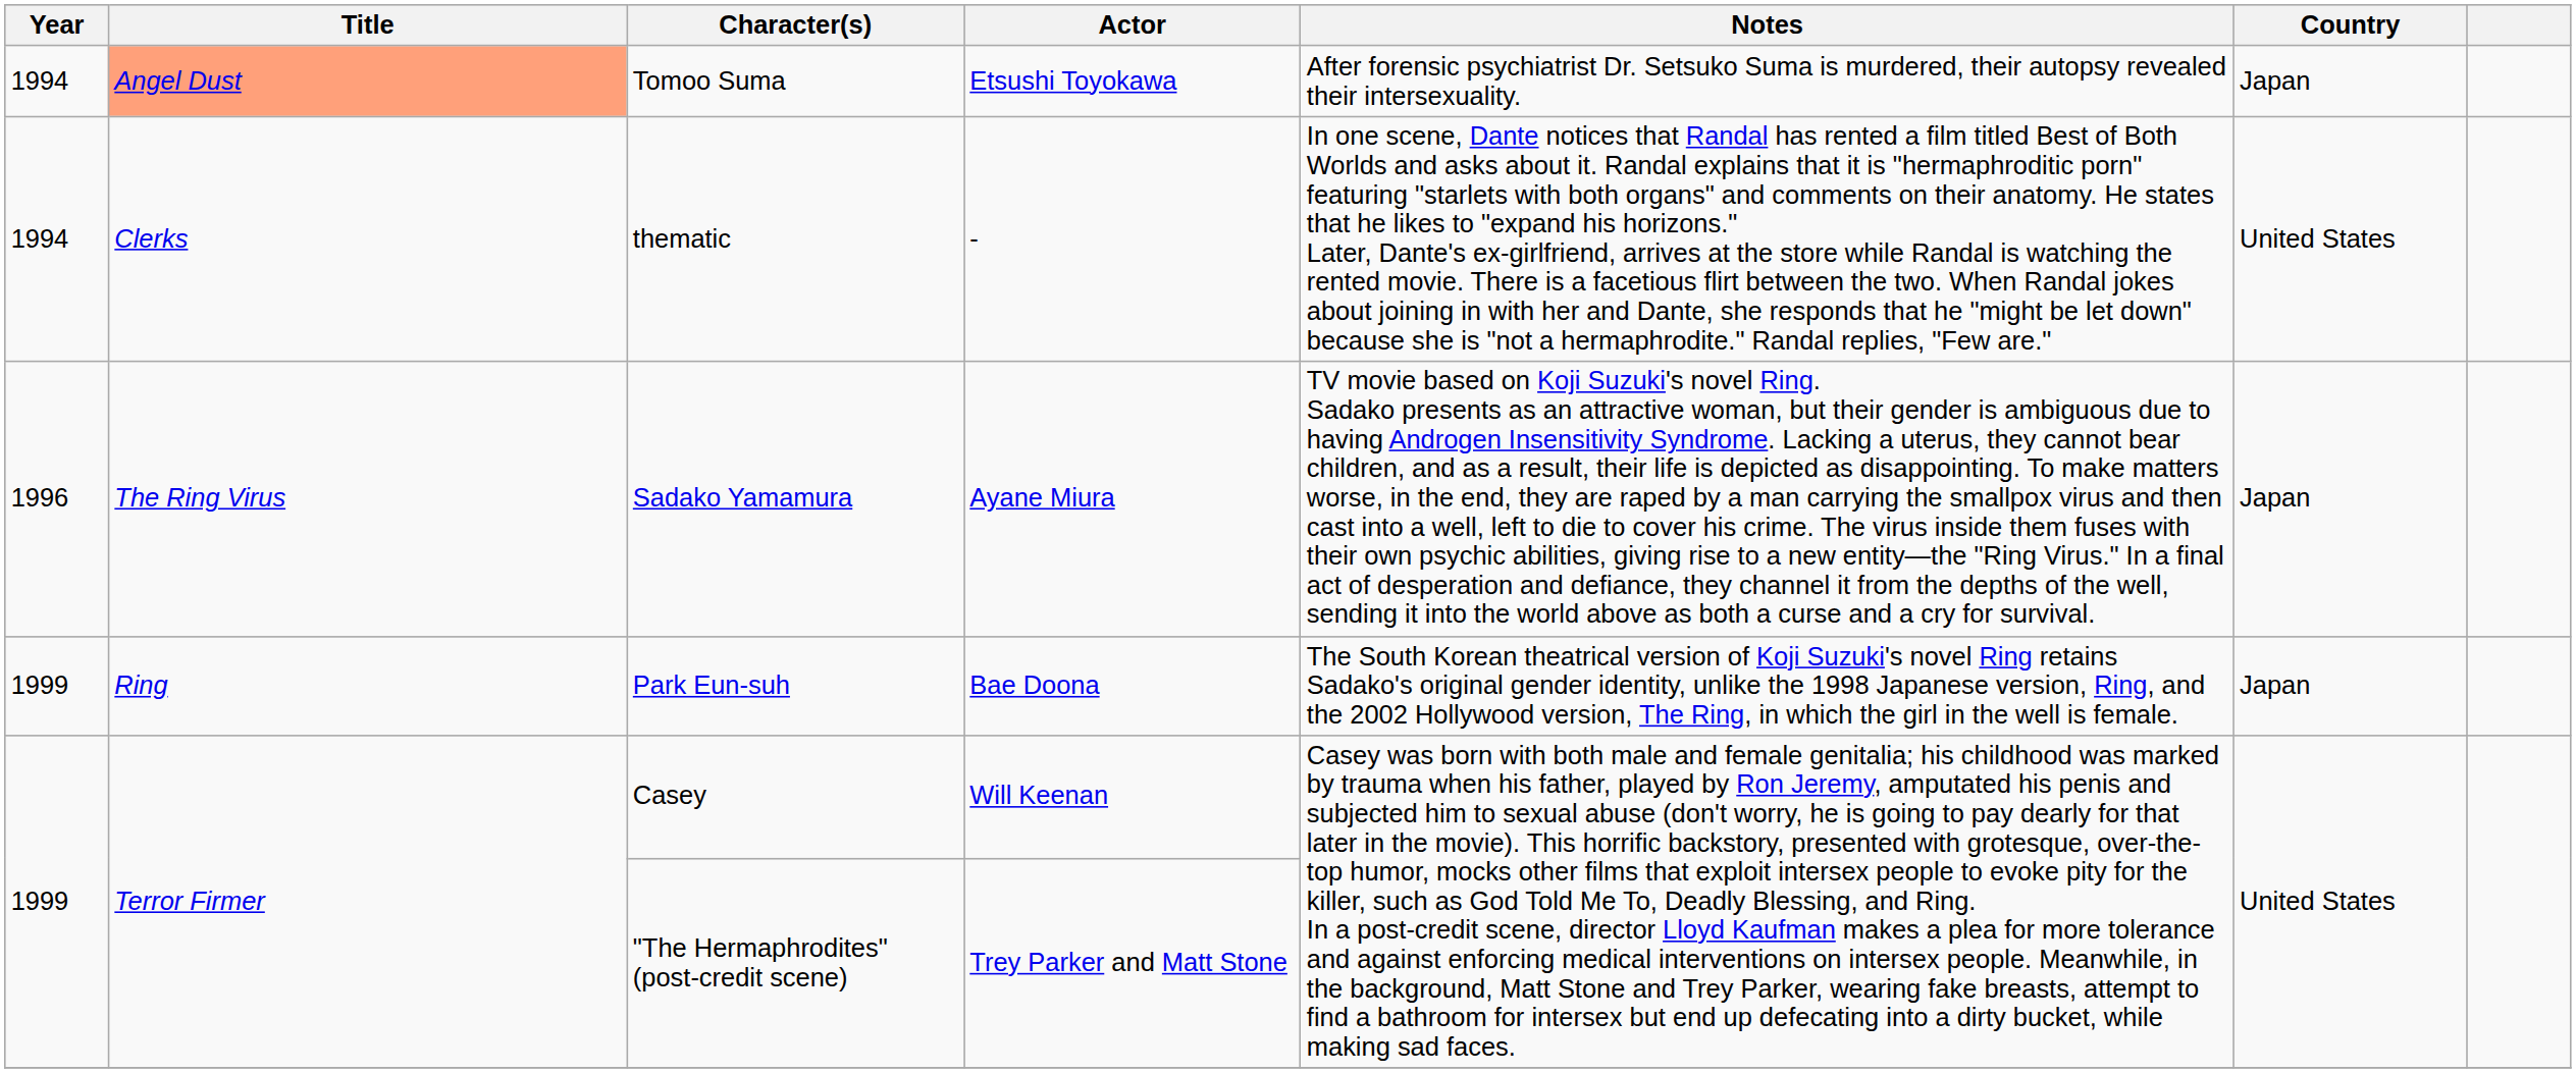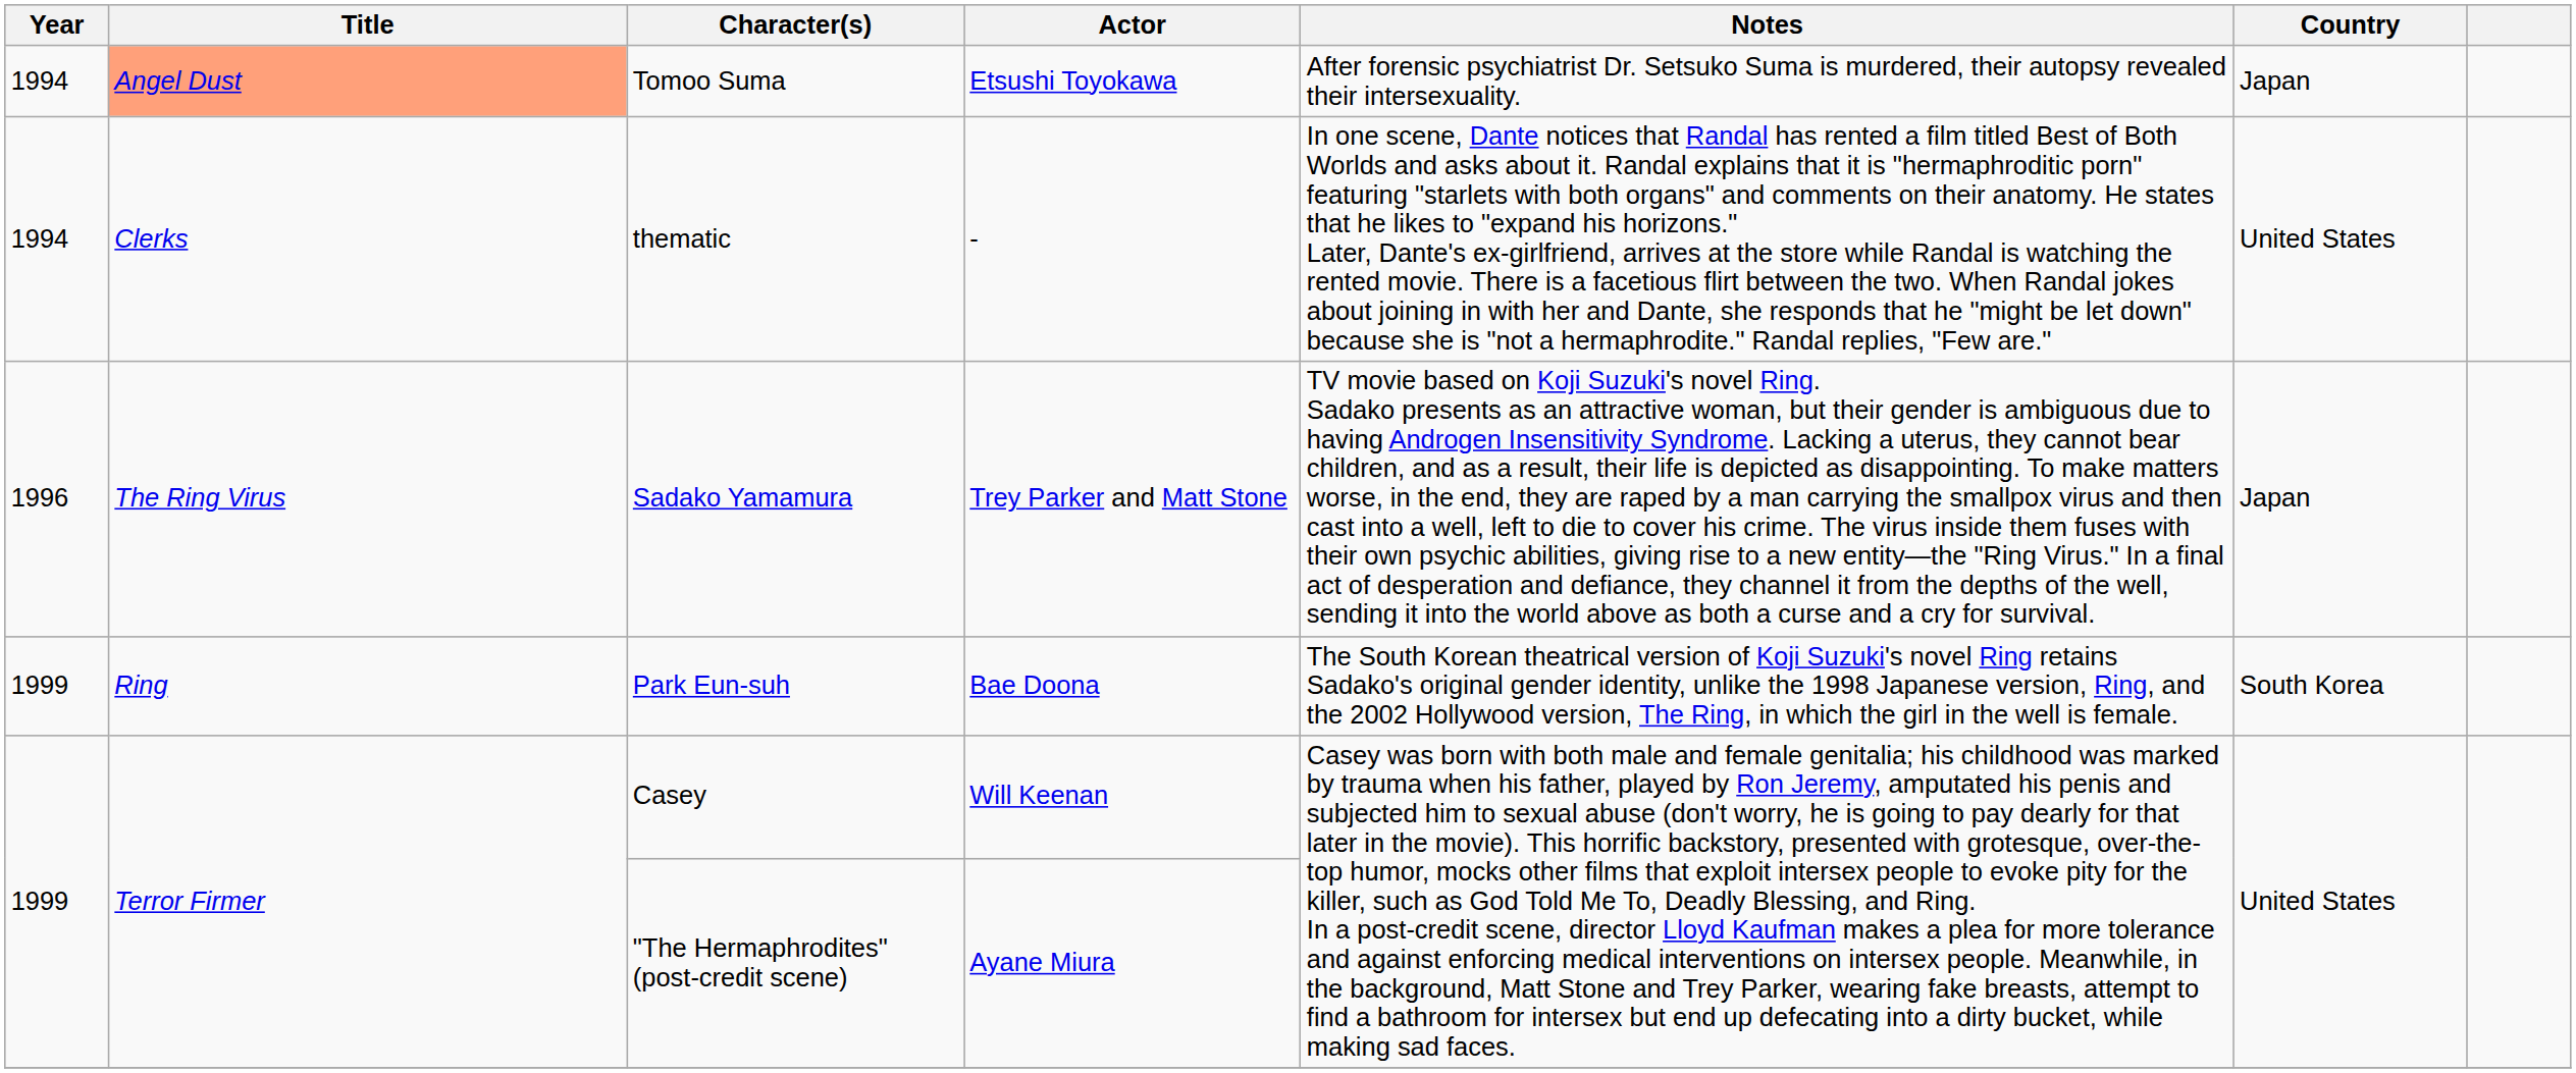Sadako Yamamura | Actor: Ayane Miura -> Trey Parker and Matt Stone
Park Eun-suh | Country: Japan -> South Korea
"The Hermaphrodites" (post-credit scene) | Actor: Trey Parker and Matt Stone -> Ayane Miura
